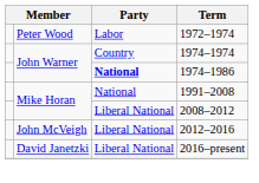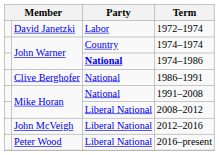1972–1974 | column 2: Peter Wood -> David Janetzki
+ row: Clive Berghofer | National | 1986–1991
2016–present | column 2: David Janetzki -> Peter Wood
